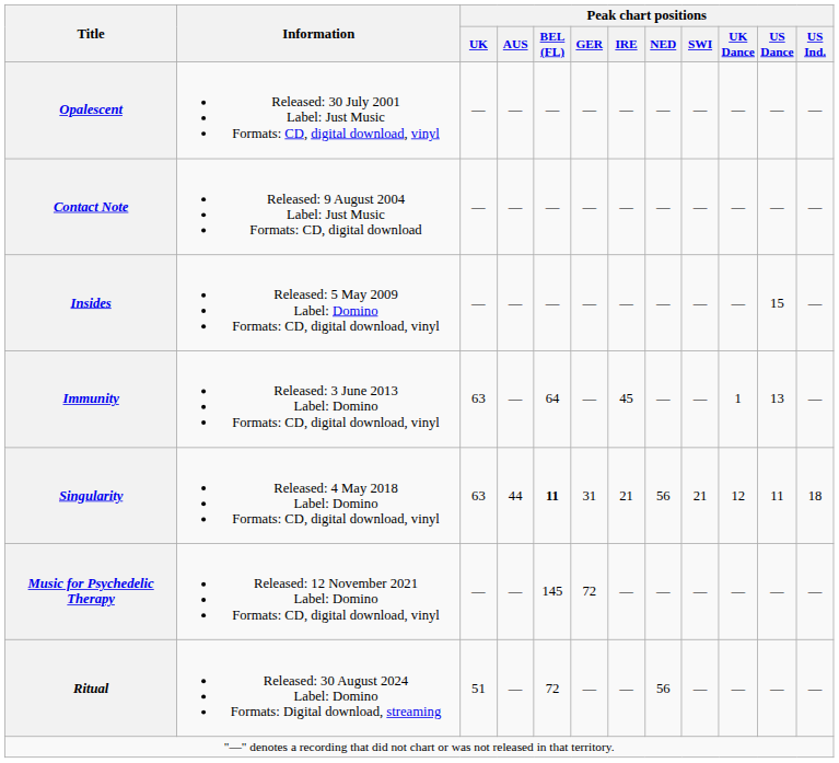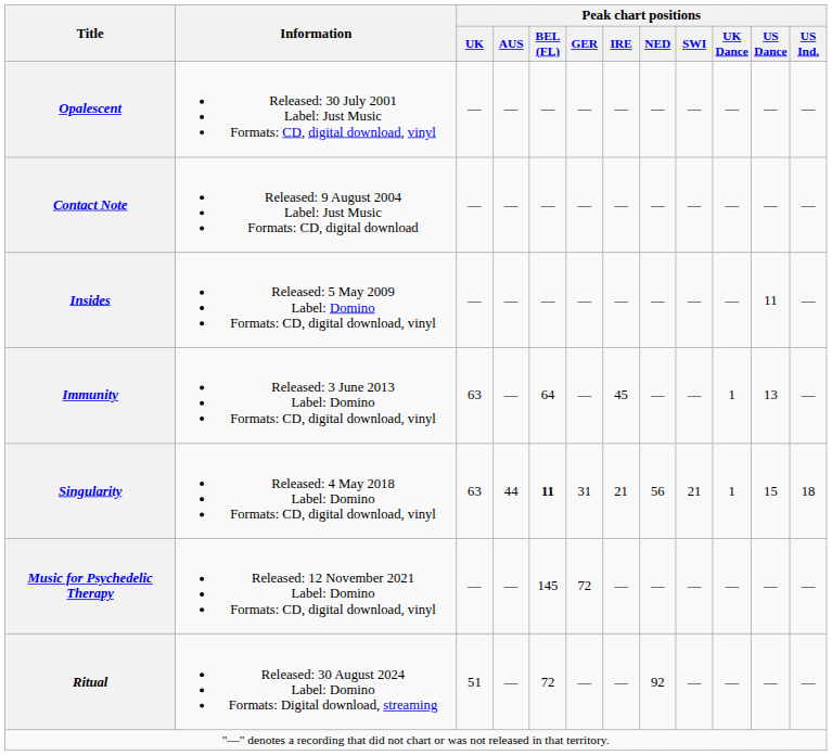Insides | Peak chart positions / US Dance: 15 -> 11
Singularity | Peak chart positions / UK Dance: 12 -> 1
Singularity | Peak chart positions / US Dance: 11 -> 15
Ritual | Peak chart positions / NED: 56 -> 92
